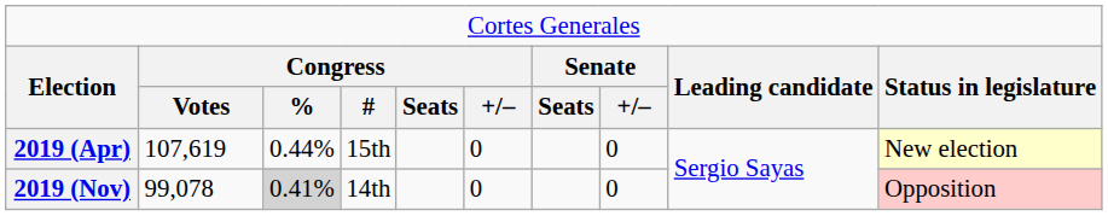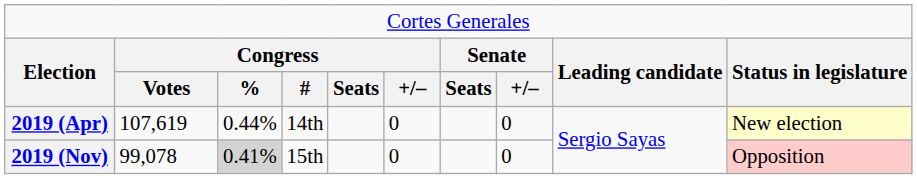2019 (Apr) | column 4: 15th -> 14th
2019 (Nov) | column 4: 14th -> 15th
